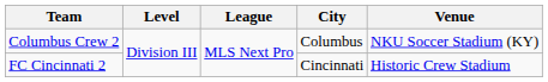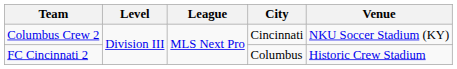Columbus Crew 2 | City: Columbus -> Cincinnati
FC Cincinnati 2 | City: Cincinnati -> Columbus
